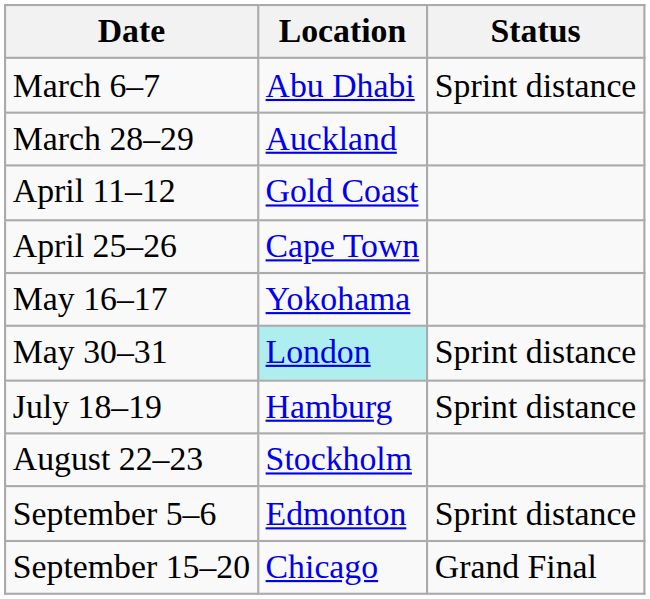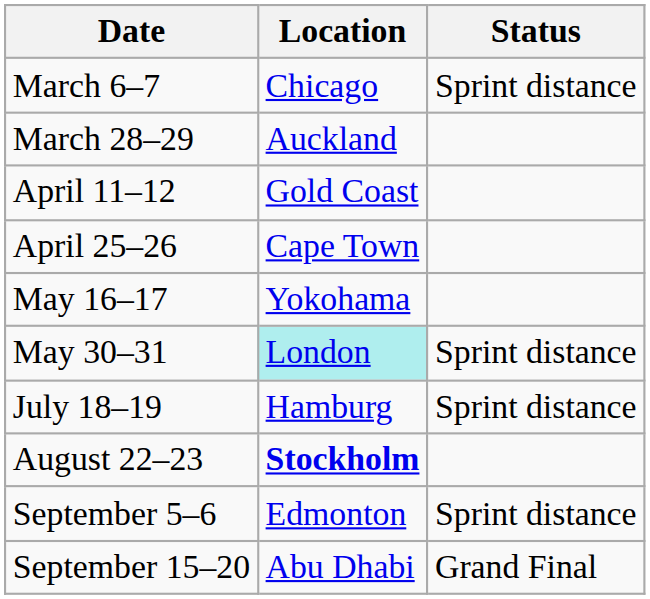March 6–7 | Location: Abu Dhabi -> Chicago
August 22–23 | Location: normal -> bold
September 15–20 | Location: Chicago -> Abu Dhabi
